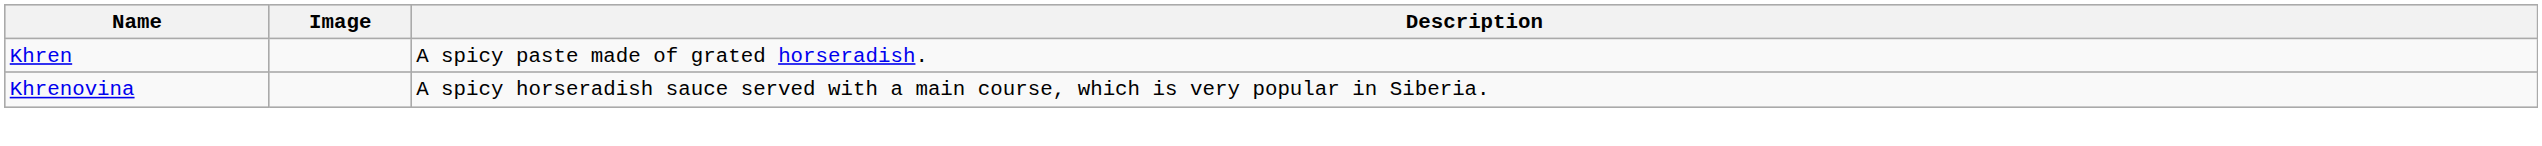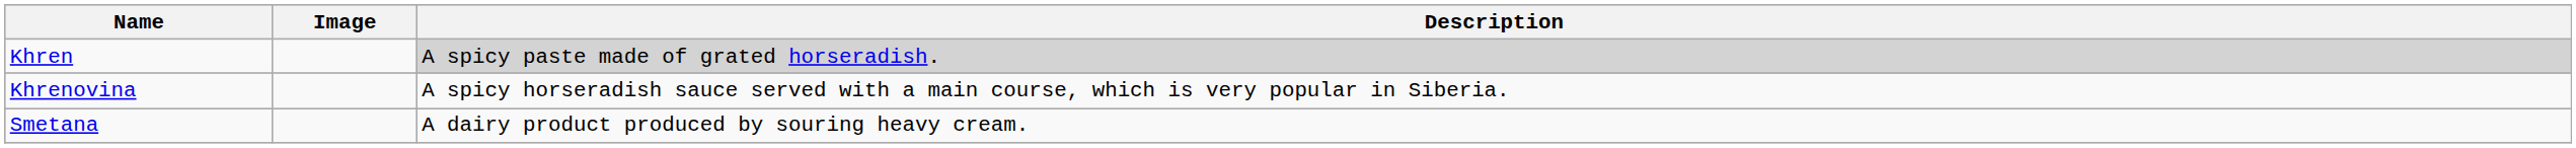Khren | Description: no background -> lightgrey background
+ row: Smetana | A dairy product produced by souring heavy cream.
